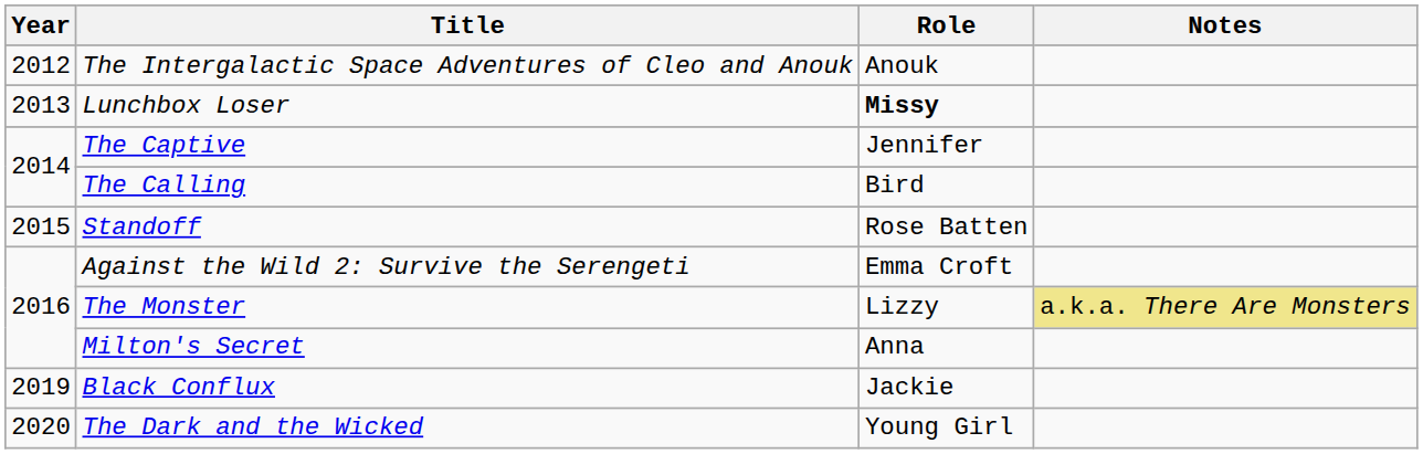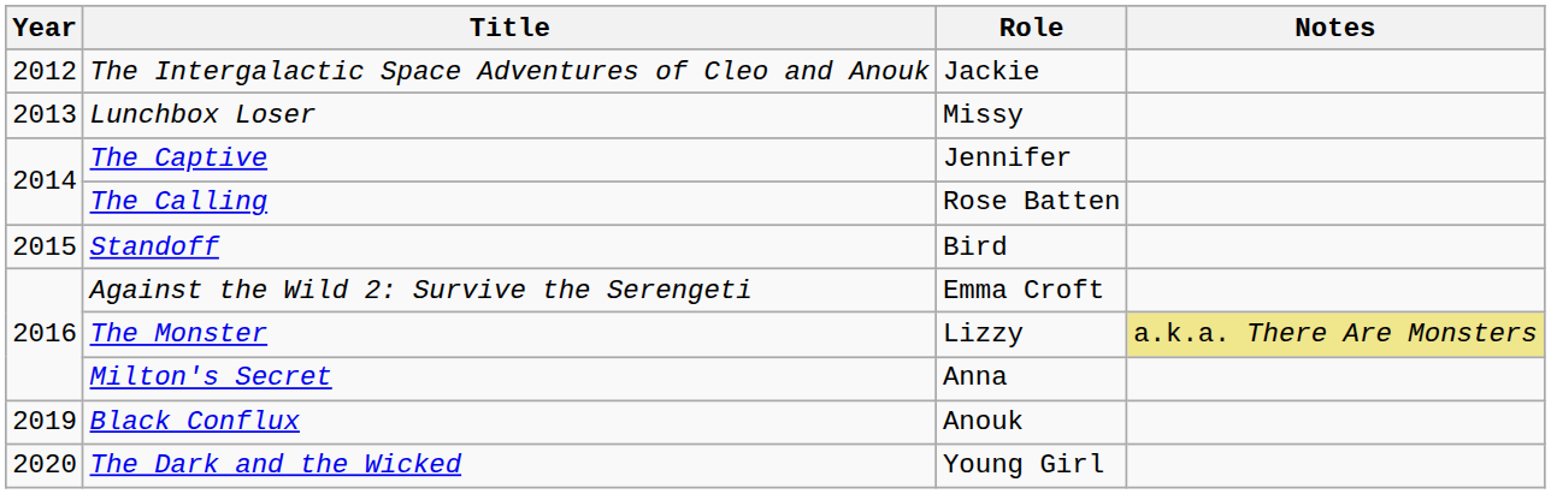The Intergalactic Space Adventures of Cleo and Anouk | Role: Anouk -> Jackie
Lunchbox Loser | Role: bold -> normal
The Calling | Role: Bird -> Rose Batten
Standoff | Role: Rose Batten -> Bird
Black Conflux | Role: Jackie -> Anouk
